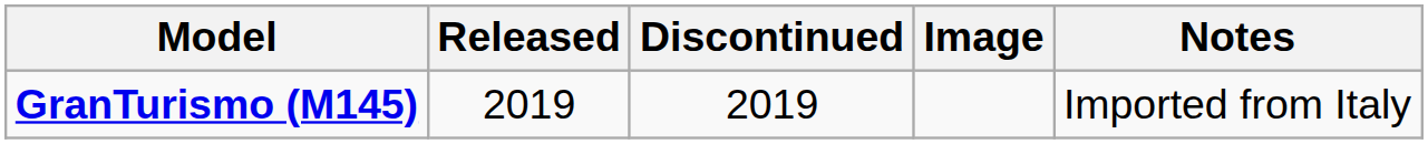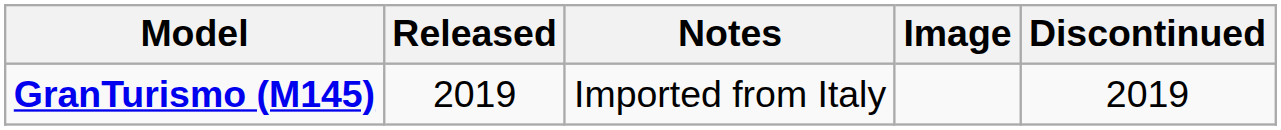columns swapped: Discontinued <-> Notes
